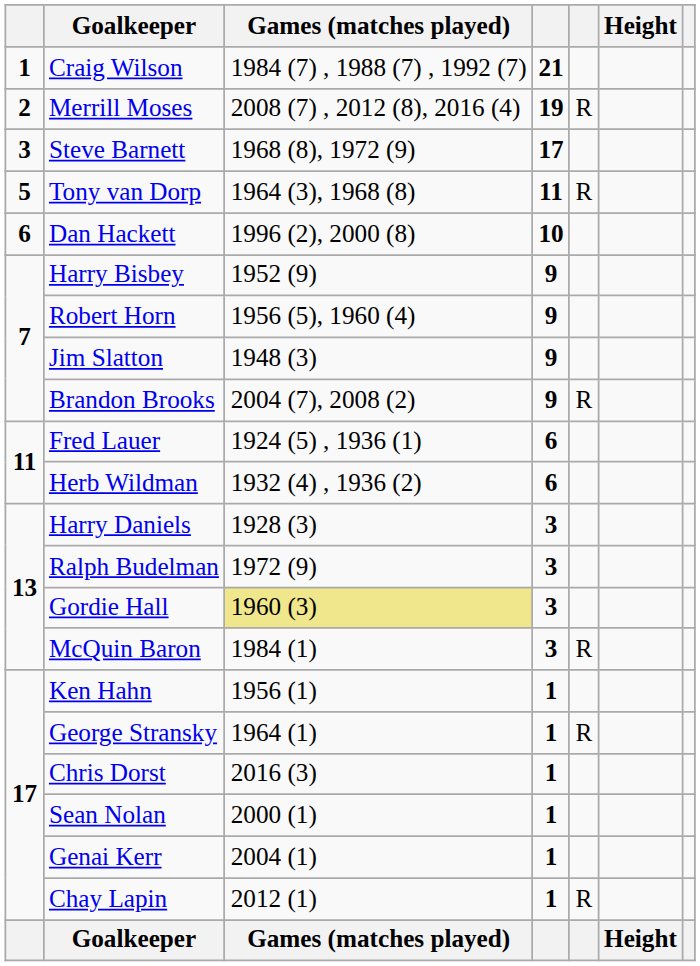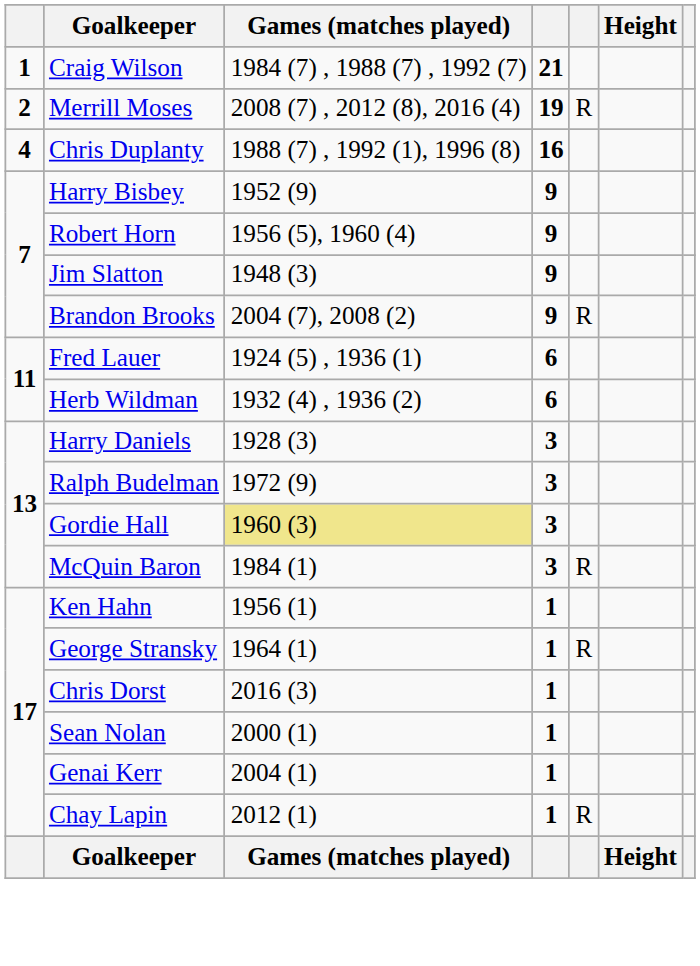- row: 3 | Steve Barnett | 1968 (8), 1972 (9) | 17
+ row: 4 | Chris Duplanty | 1988 (7) , 1992 (1), 1996 (8) | 16
- row: 5 | Tony van Dorp | 1964 (3), 1968 (8) | 11 | R
- row: 6 | Dan Hackett | 1996 (2), 2000 (8) | 10
